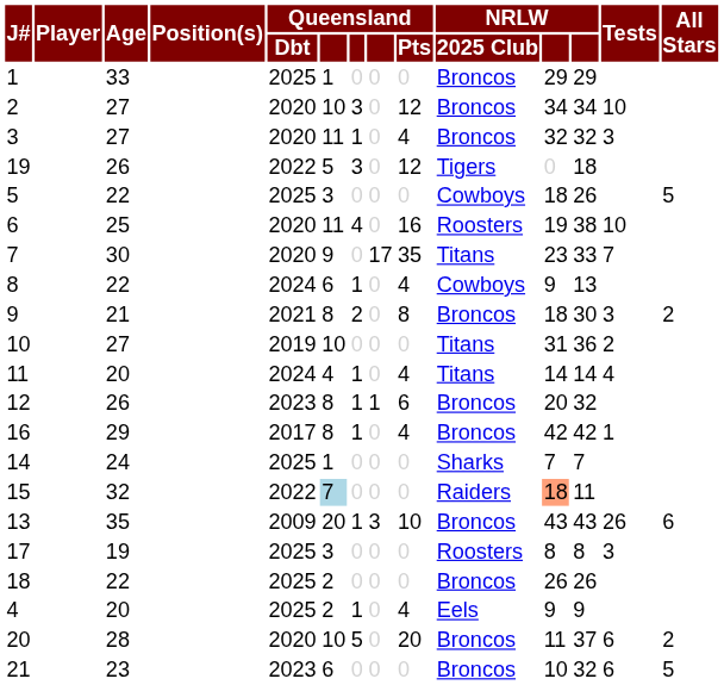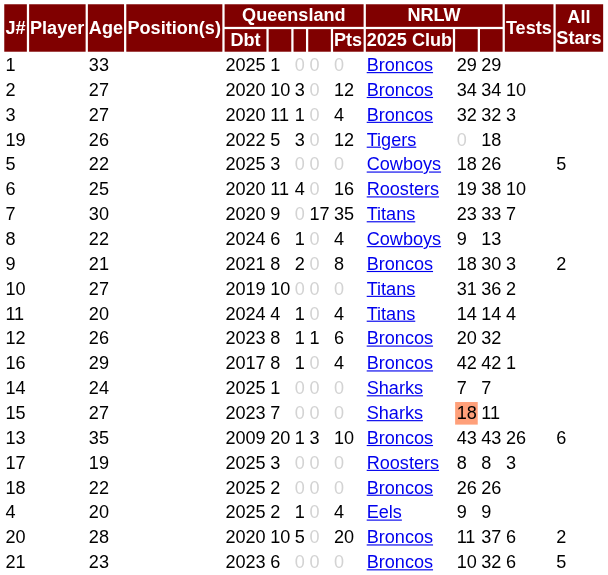15 | Age: 32 -> 27
15 | Queensland / Dbt: 2022 -> 2023
15 | column 6: lightblue background -> no background
15 | NRLW / 2025 Club: Raiders -> Sharks
